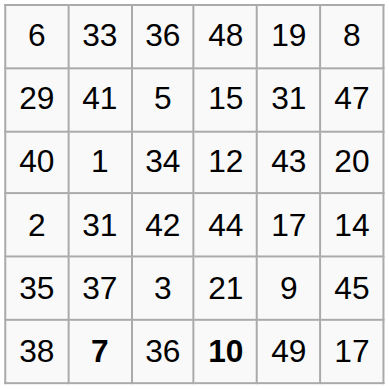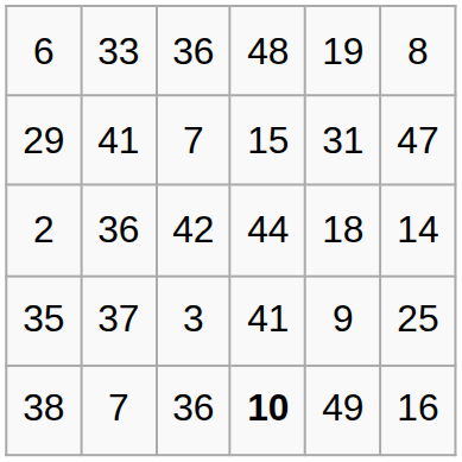29 | column 3: 5 -> 7
- row: 40 | 1 | 34 | 12 | 43 | 20
2 | column 2: 31 -> 36
2 | column 5: 17 -> 18
35 | column 4: 21 -> 41
35 | column 6: 45 -> 25
38 | column 2: bold -> normal
38 | column 6: 17 -> 16
